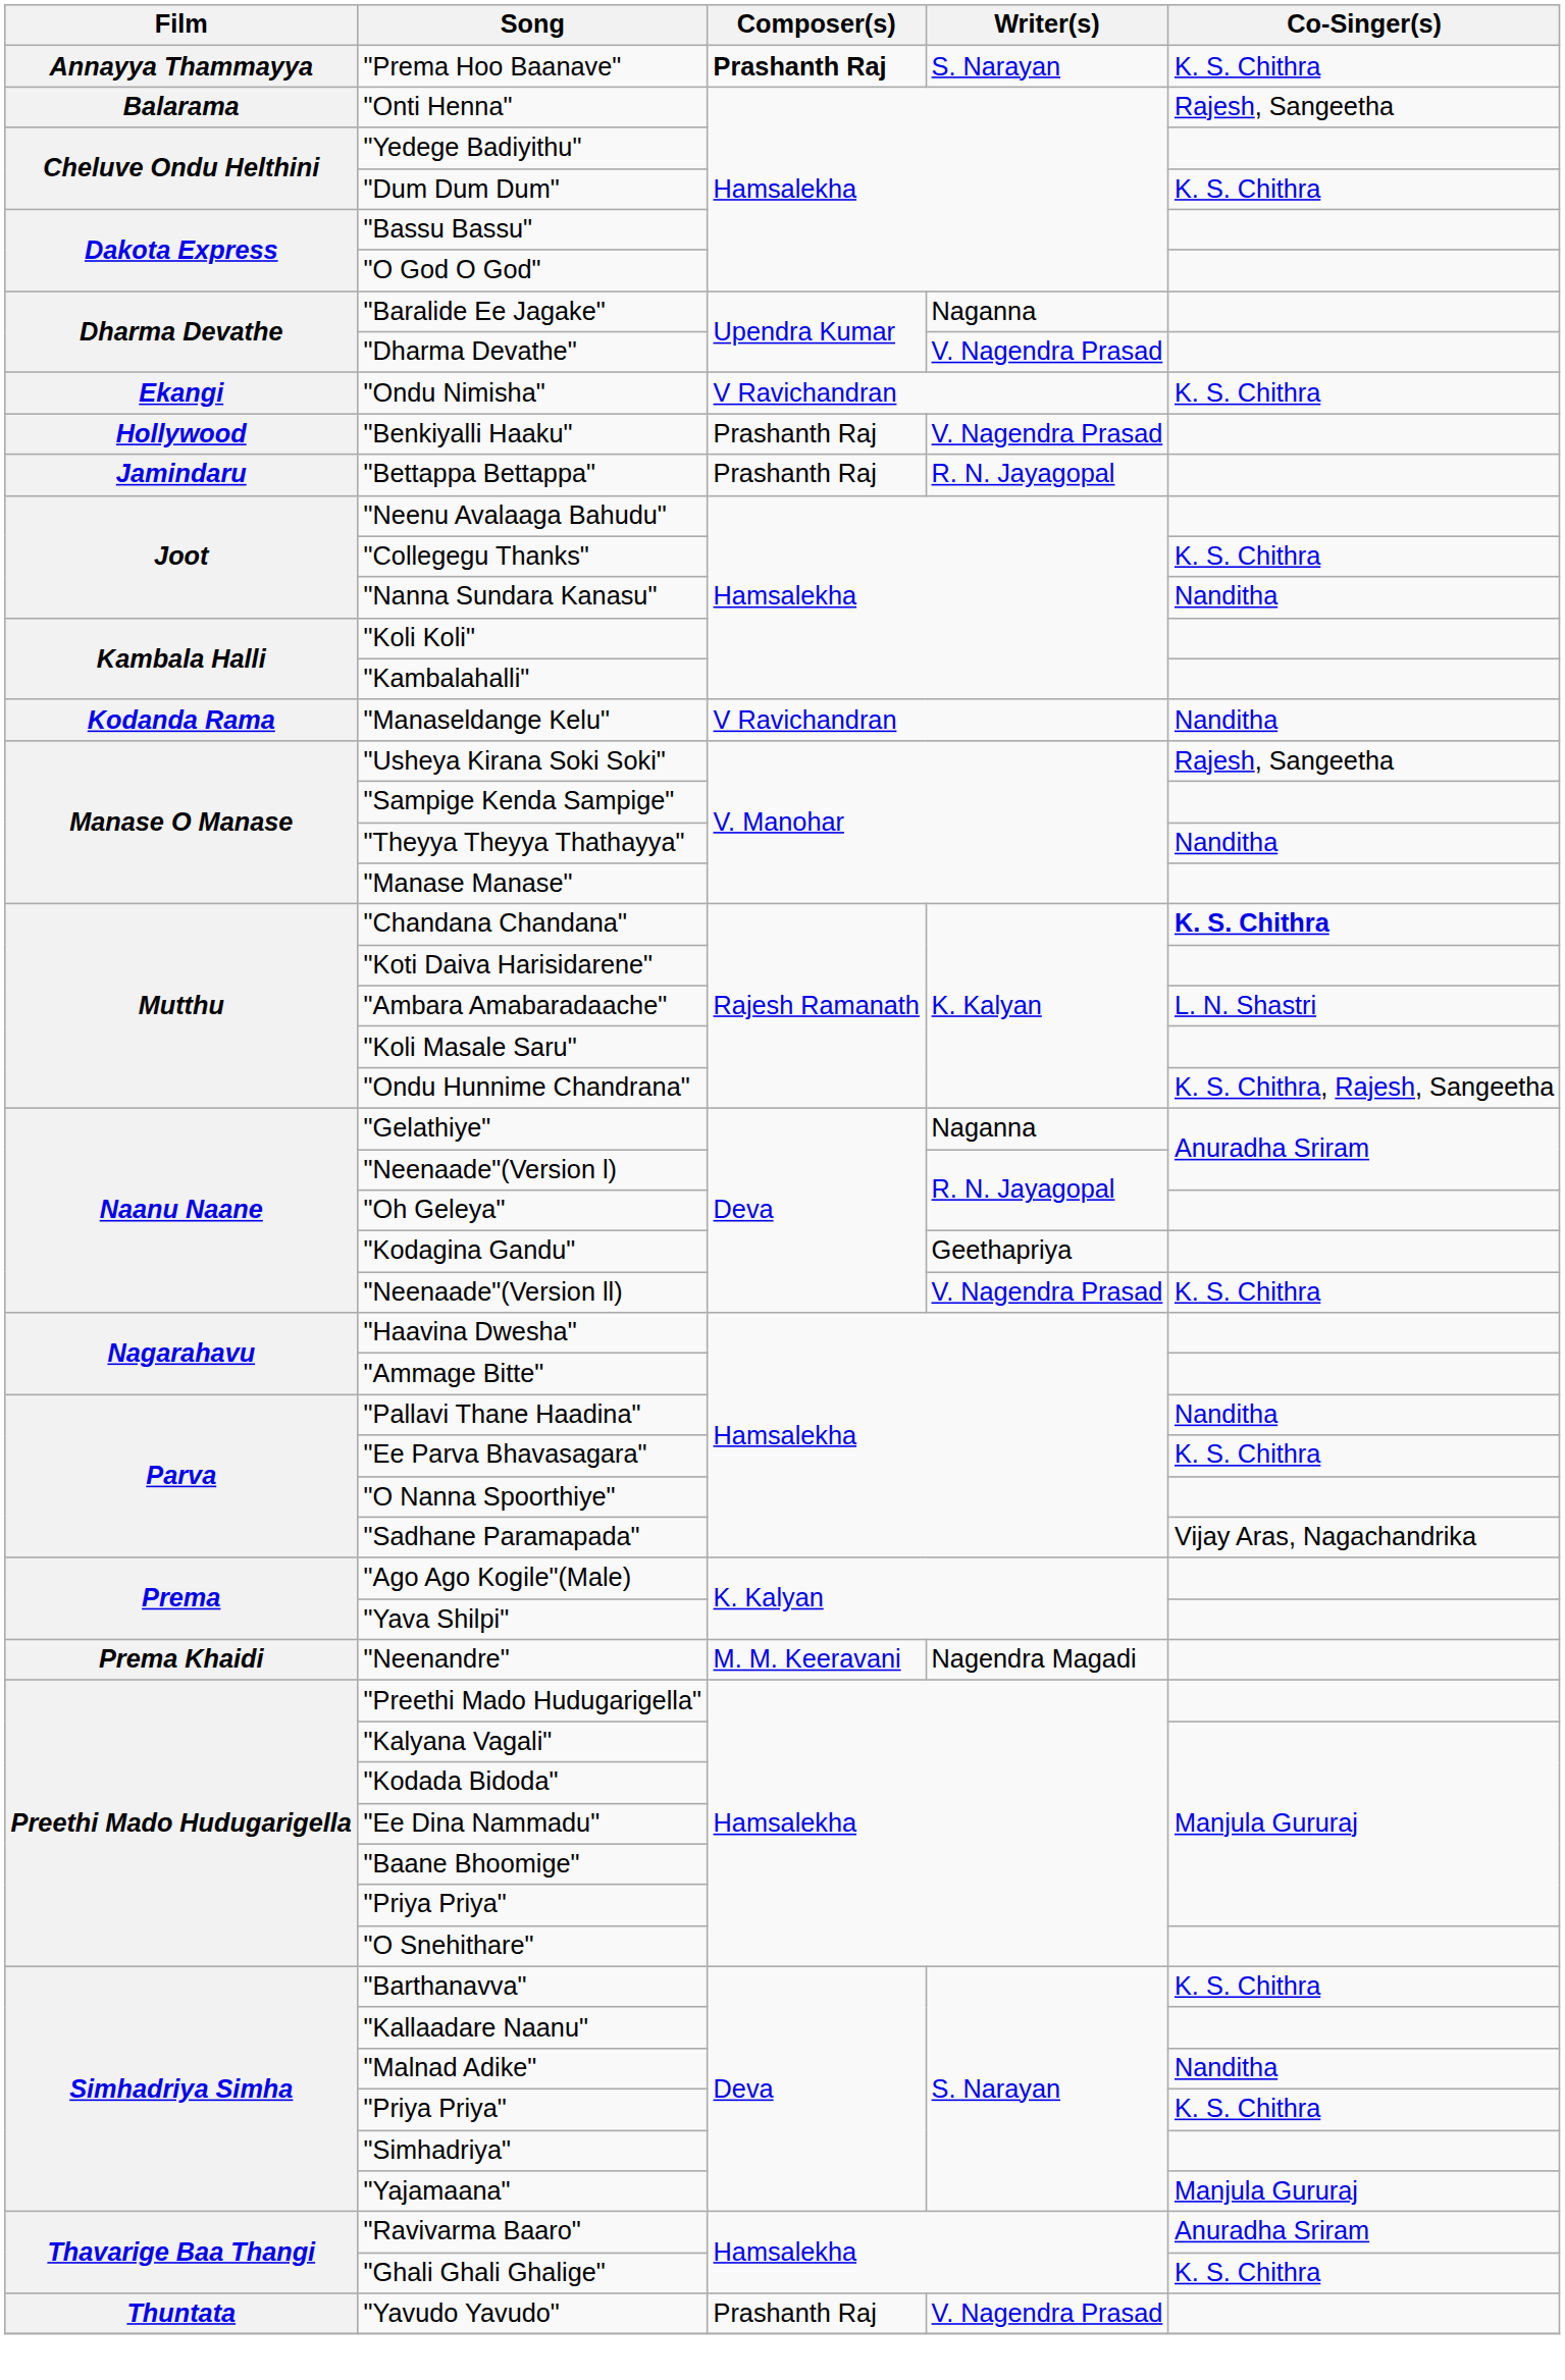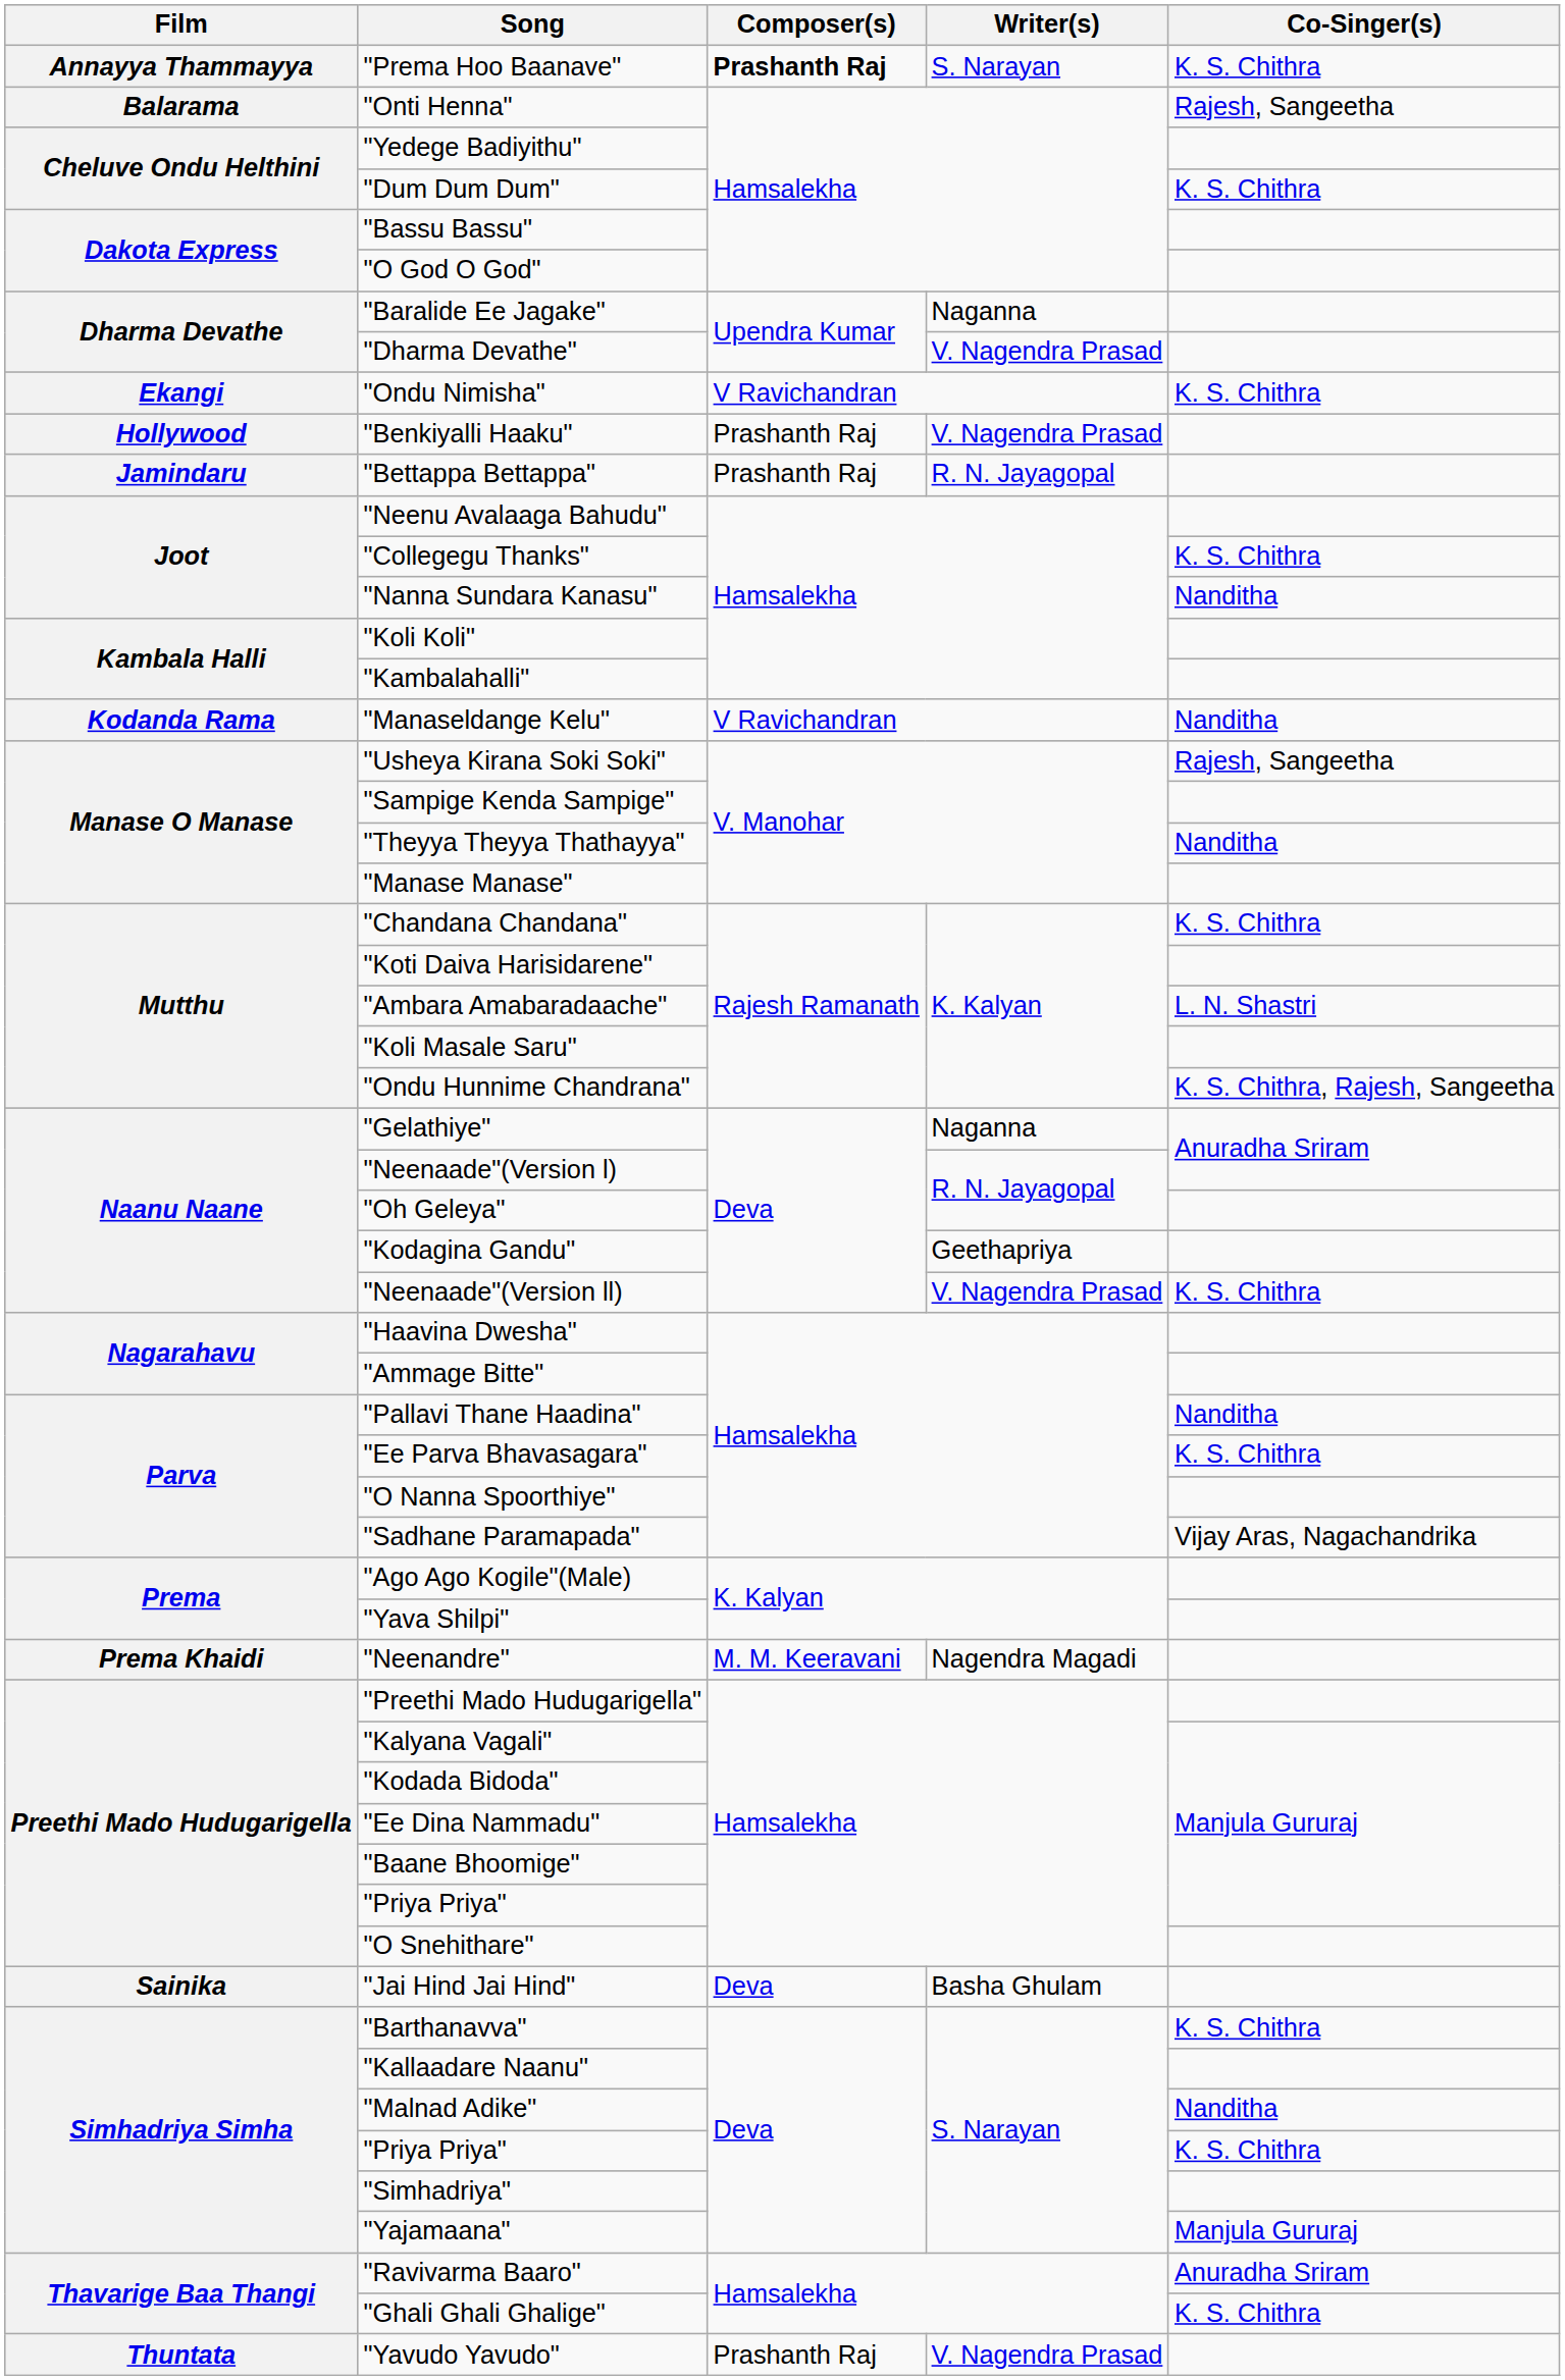"Chandana Chandana" | Co-Singer(s): bold -> normal
+ row: Sainika | "Jai Hind Jai Hind" | Deva | Basha Ghulam
